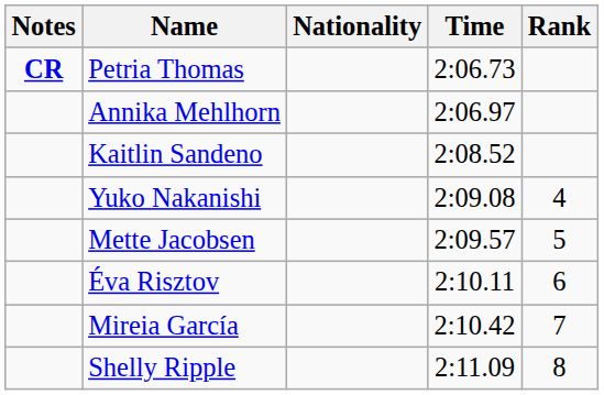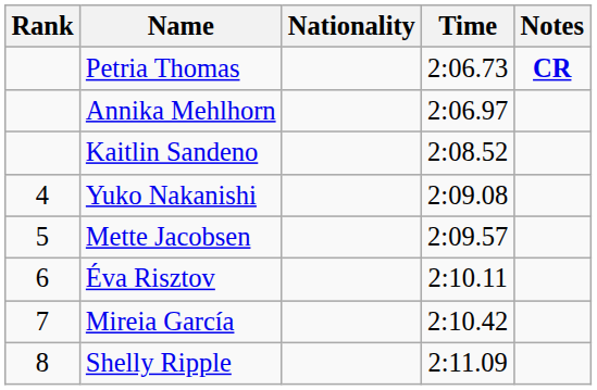columns swapped: Rank <-> Notes
